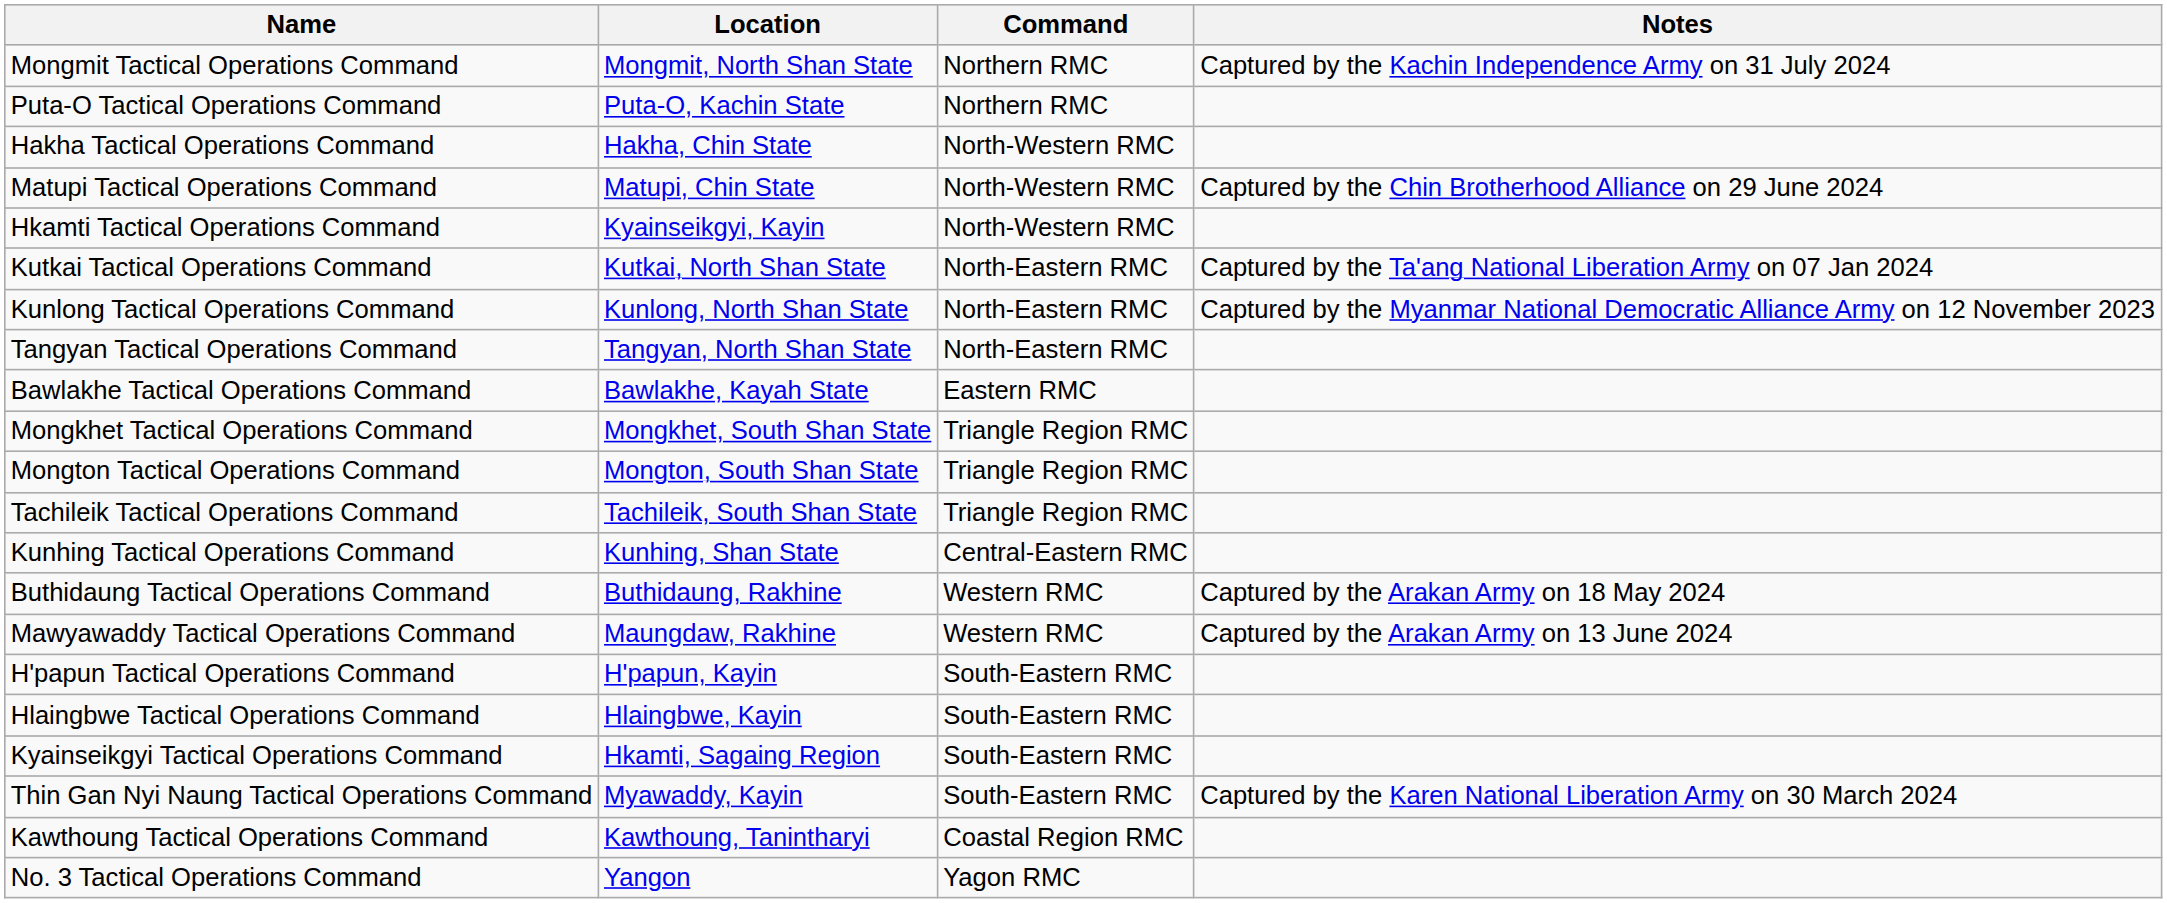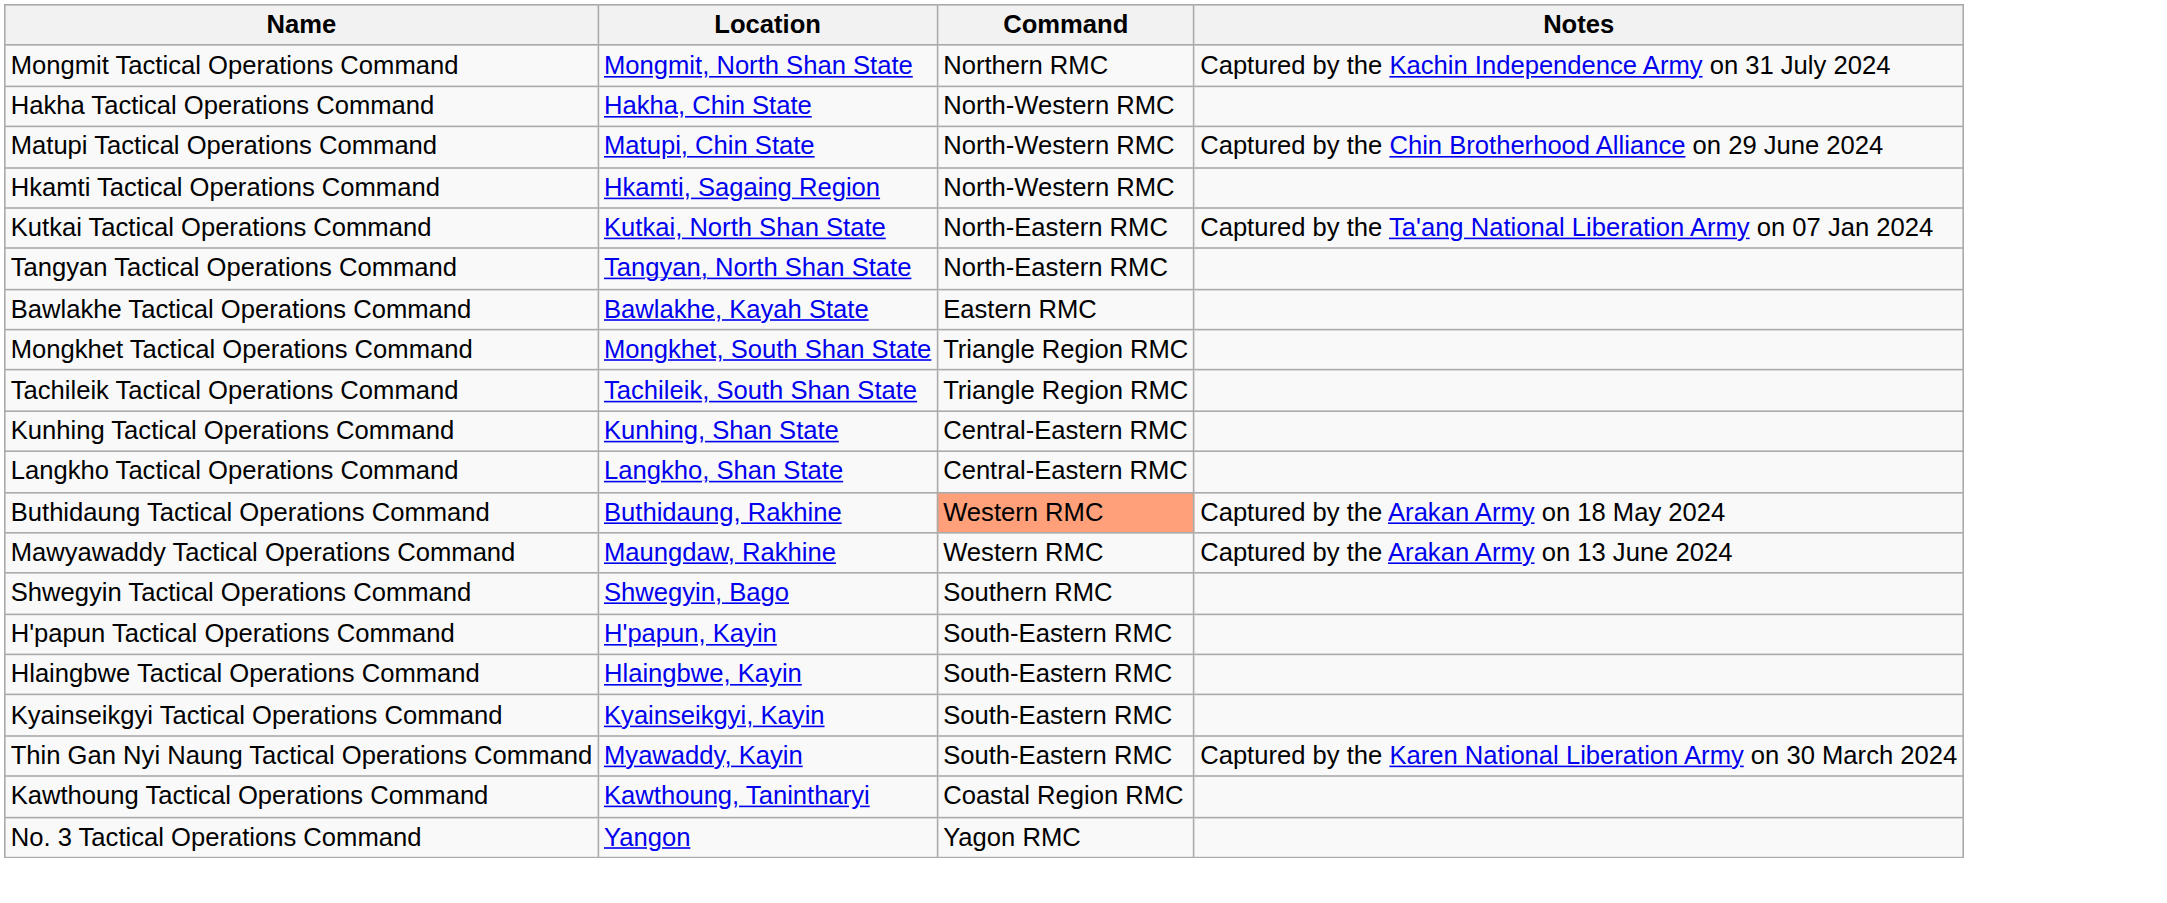- row: Puta-O Tactical Operations Command | Puta-O, Kachin State | Northern RMC
Hkamti Tactical Operations Command | Location: Kyainseikgyi, Kayin -> Hkamti, Sagaing Region
- row: Kunlong Tactical Operations Command | Kunlong, North Shan State | North-Eastern RMC | Captured by the Myanmar National Democratic Alliance Army on 12 November 2023
- row: Mongton Tactical Operations Command | Mongton, South Shan State | Triangle Region RMC
+ row: Langkho Tactical Operations Command | Langkho, Shan State | Central-Eastern RMC
Buthidaung Tactical Operations Command | Command: no background -> lightsalmon background
+ row: Shwegyin Tactical Operations Command | Shwegyin, Bago | Southern RMC
Kyainseikgyi Tactical Operations Command | Location: Hkamti, Sagaing Region -> Kyainseikgyi, Kayin
